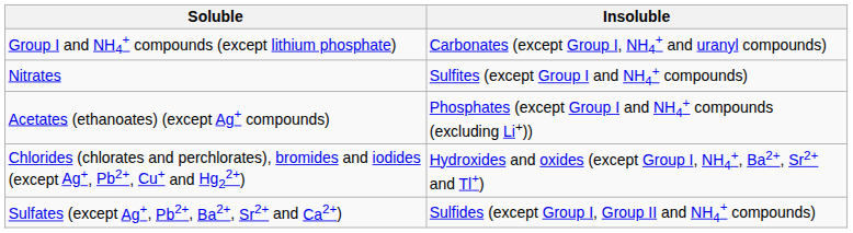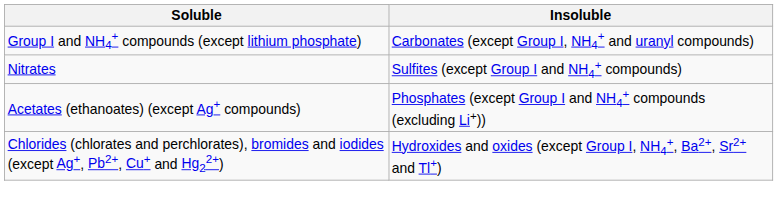- row: Sulfates (except Ag+, Pb2+, Ba2+, Sr2+ and Ca2+) | Sulfides (except Group I, Group II and NH4+ compounds)
